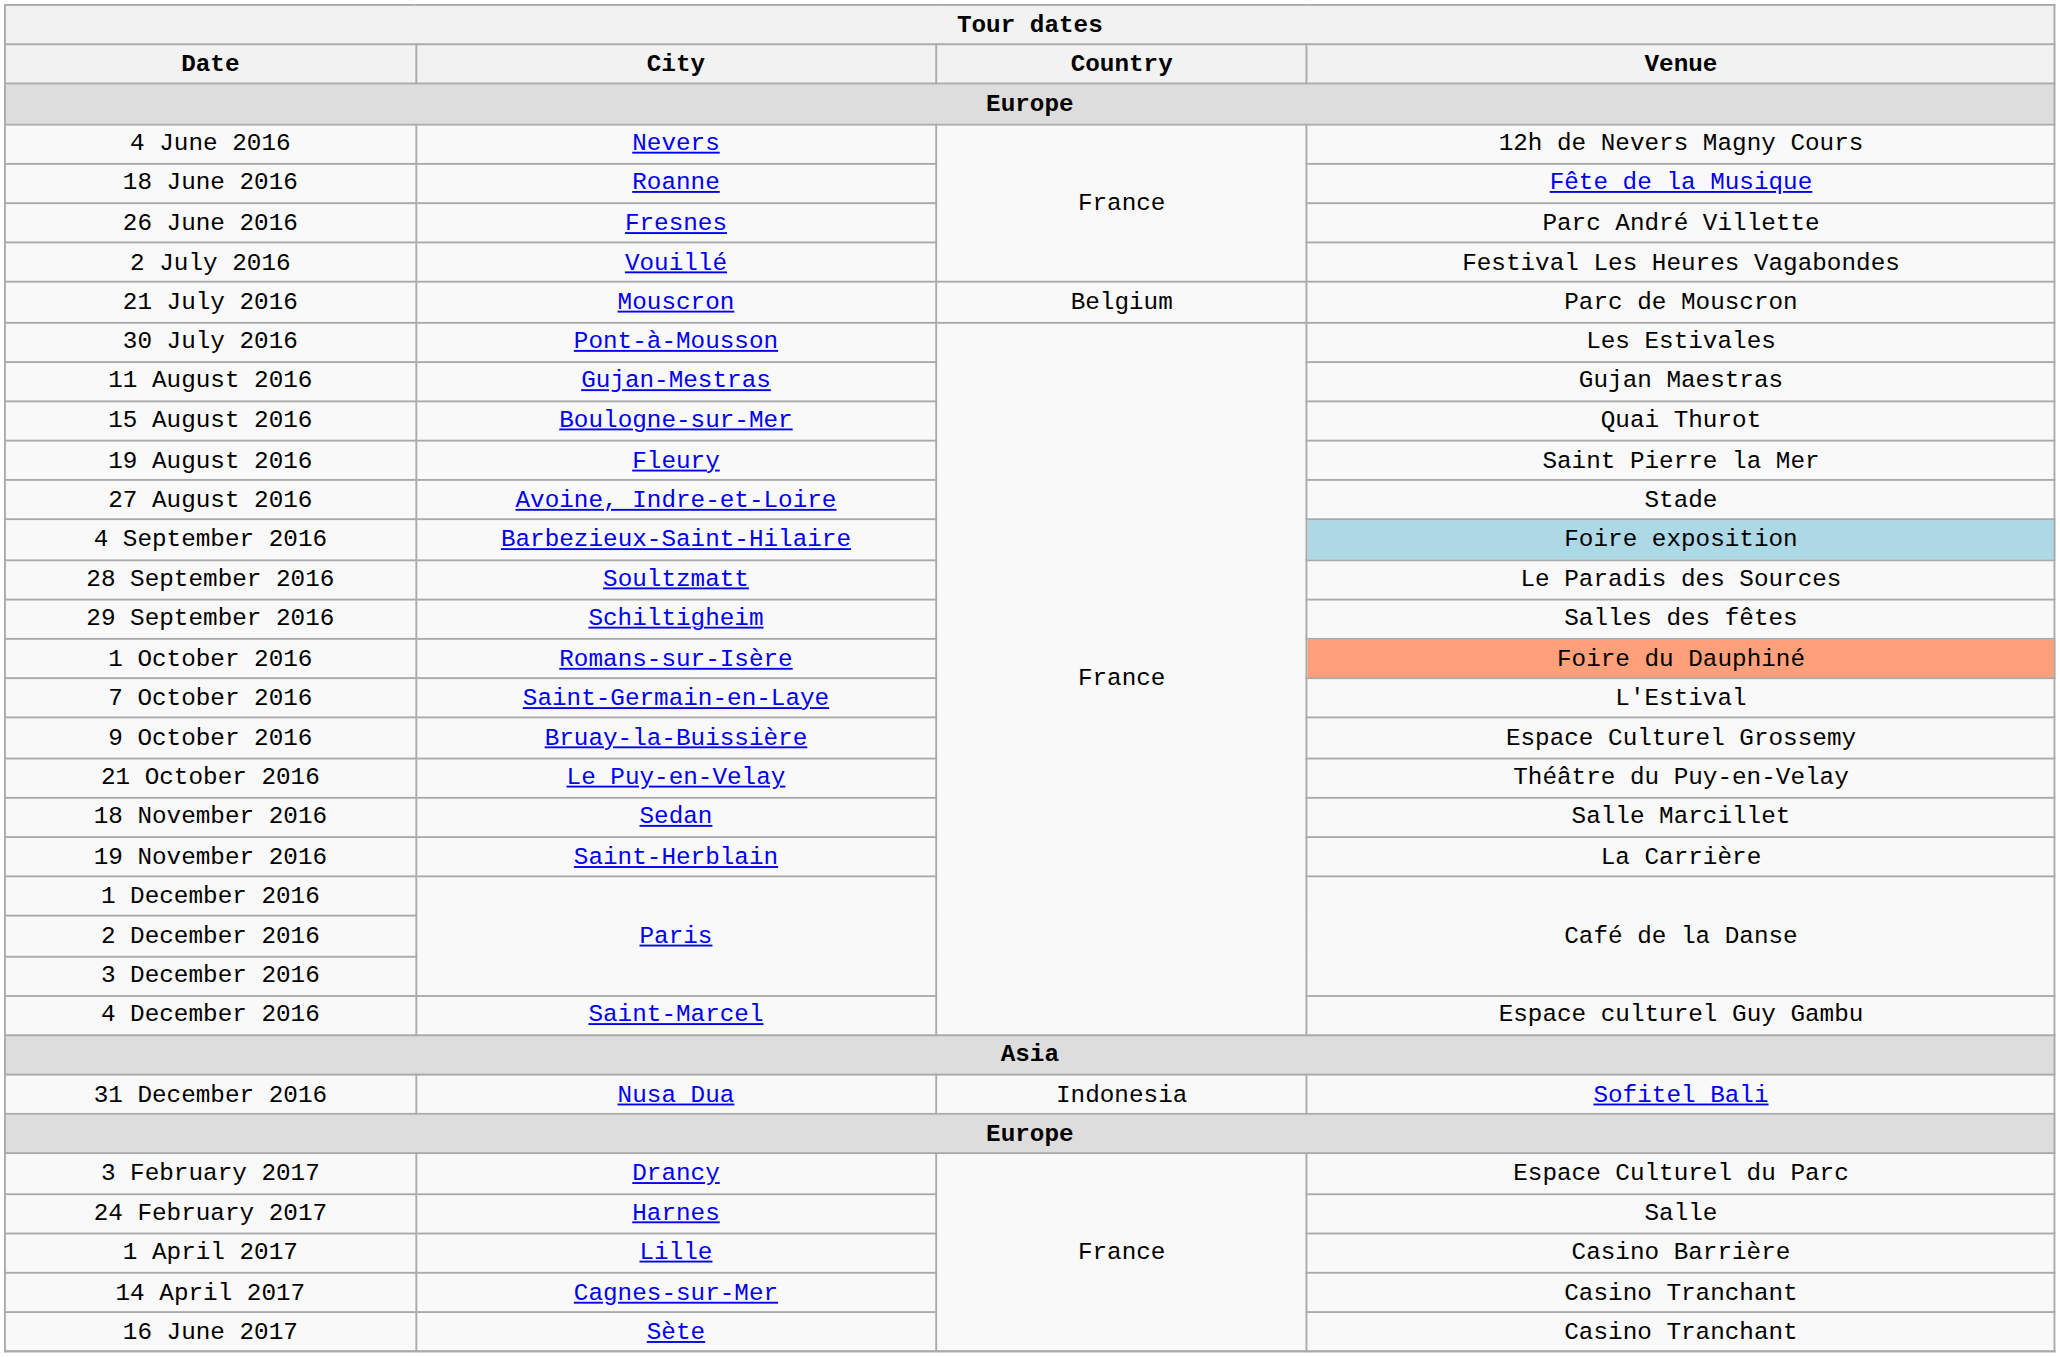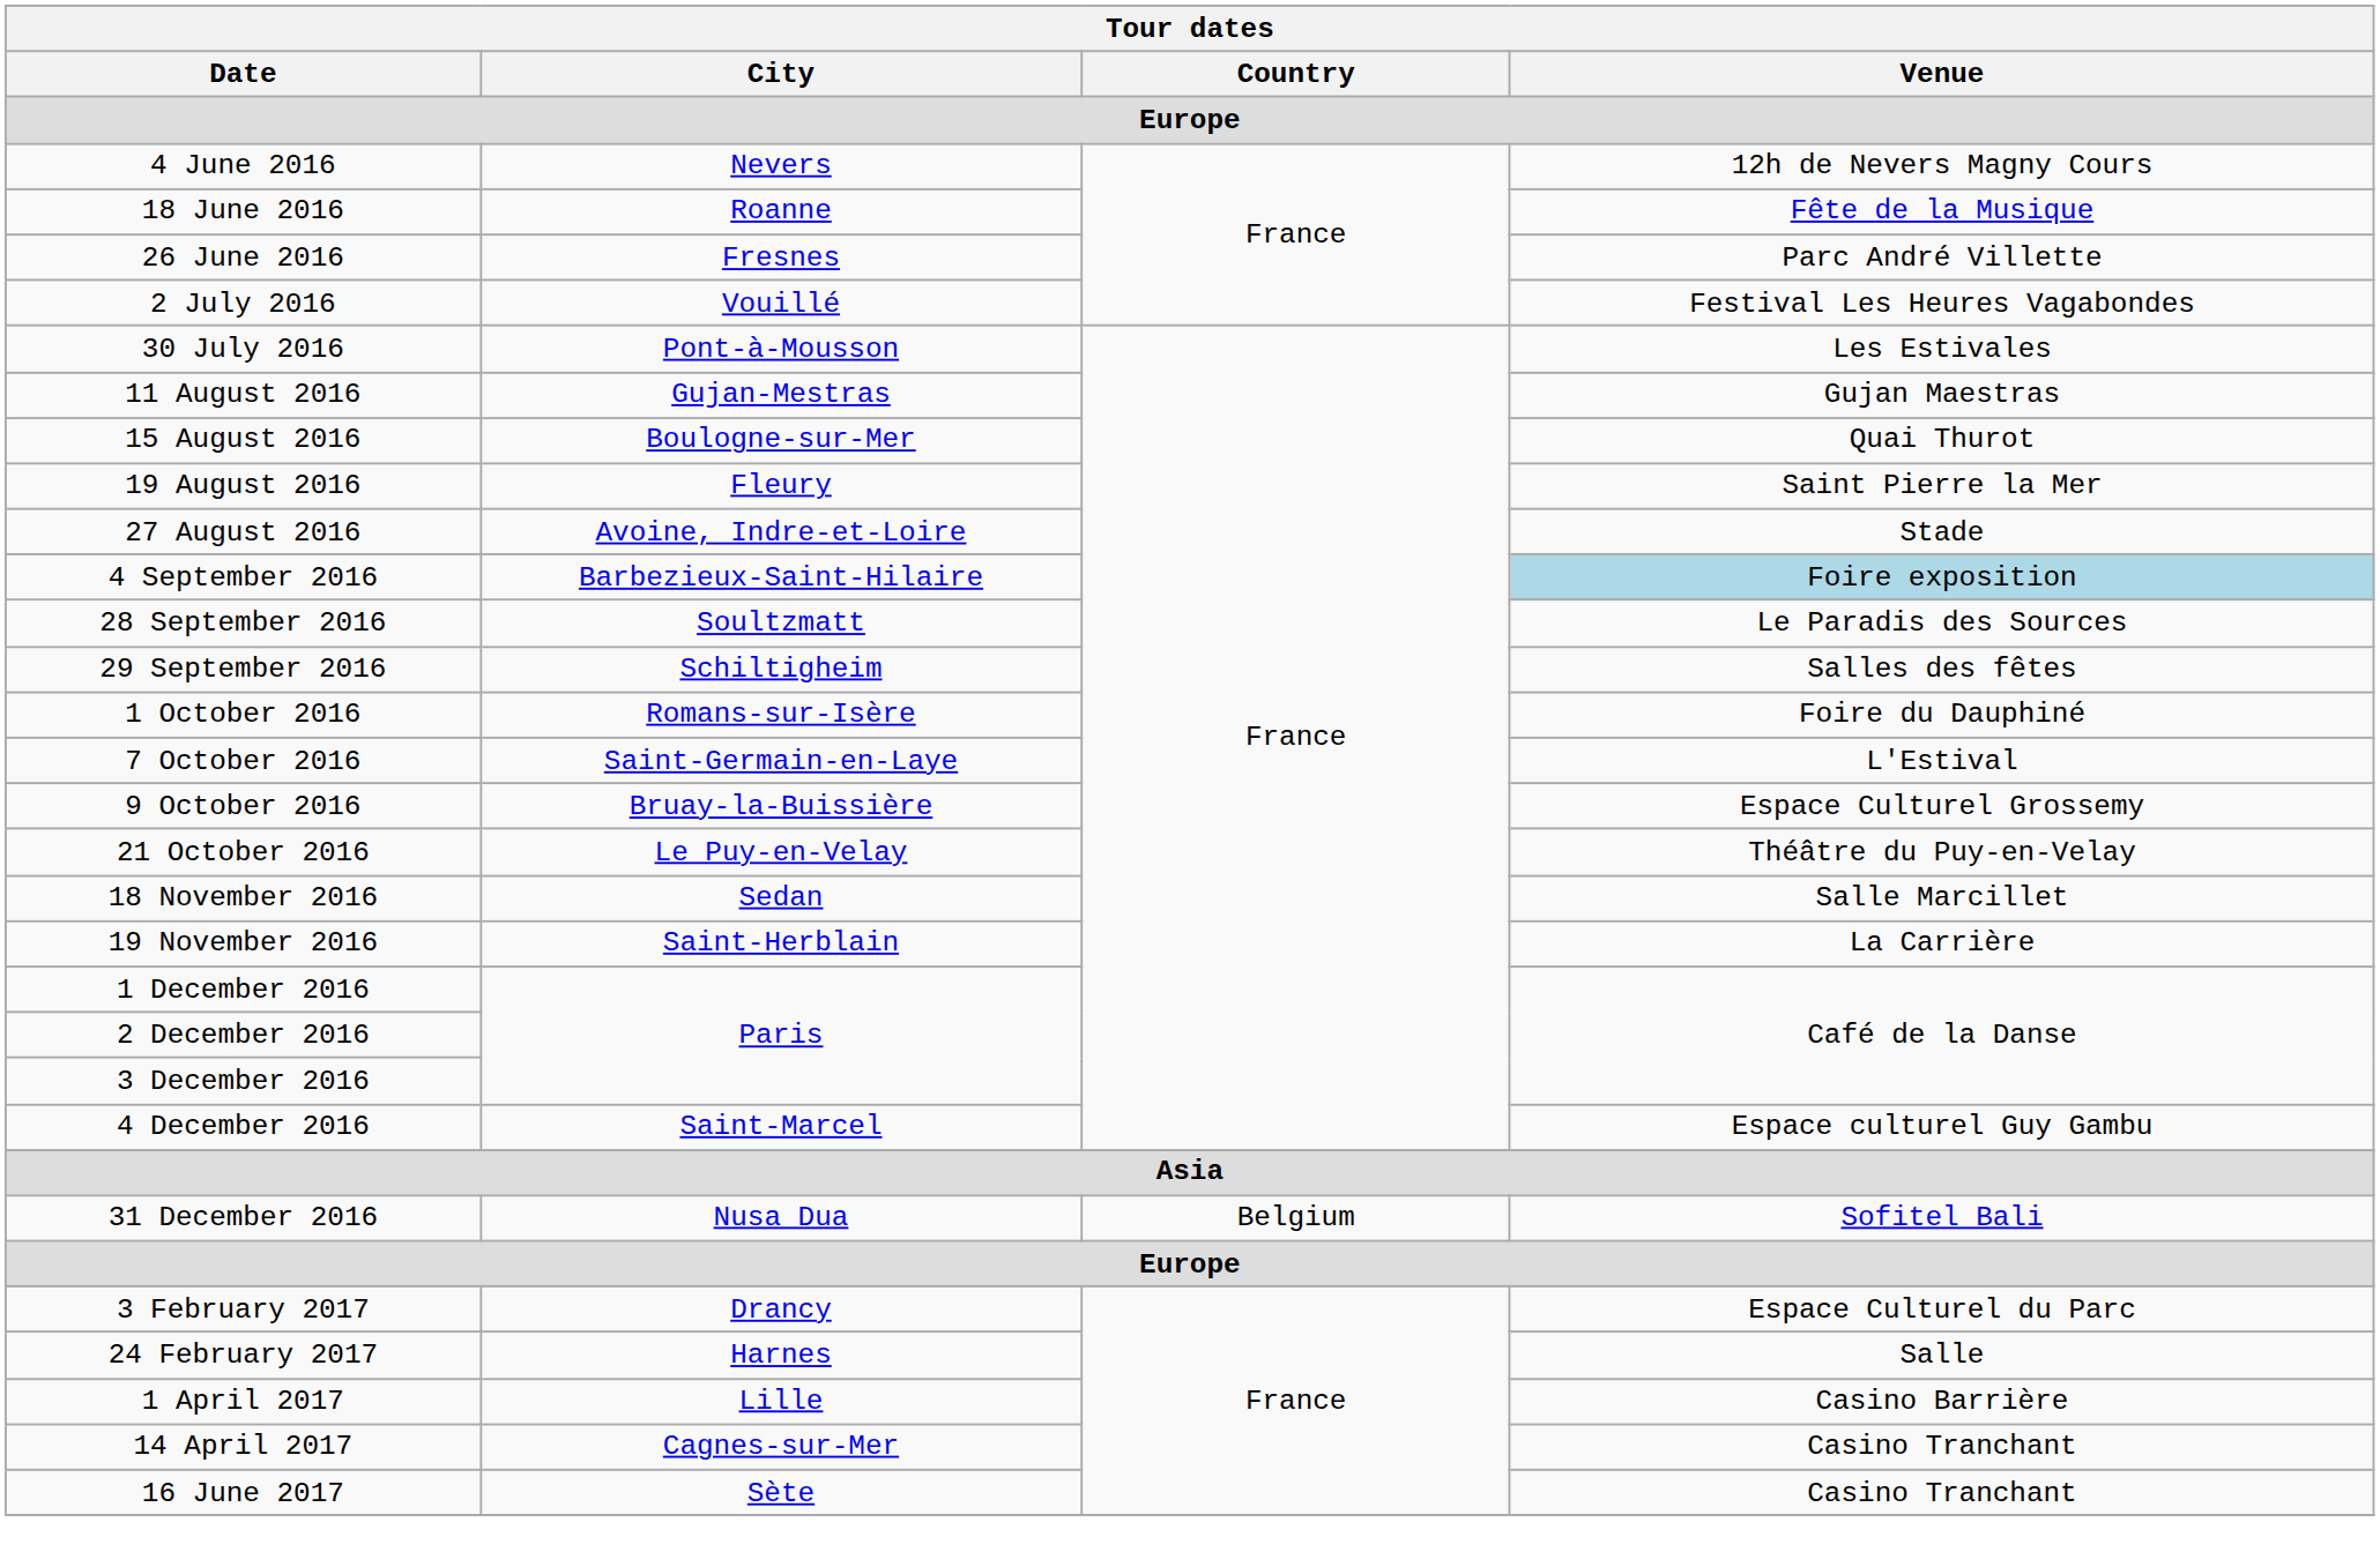- row: 21 July 2016 | Mouscron | Belgium | Parc de Mouscron
1 October 2016 | Venue: lightsalmon background -> no background
31 December 2016 | Country: Indonesia -> Belgium
